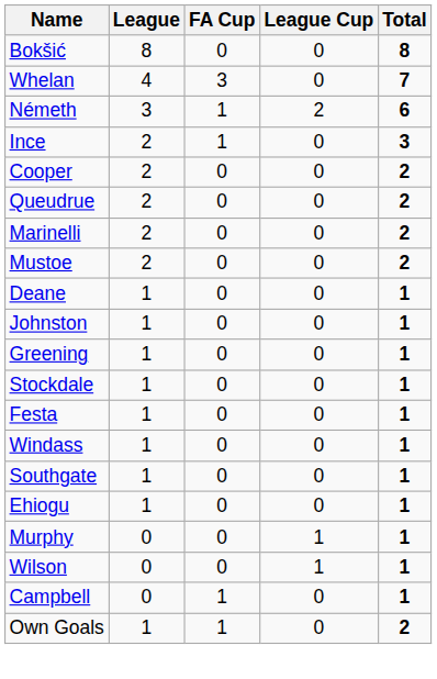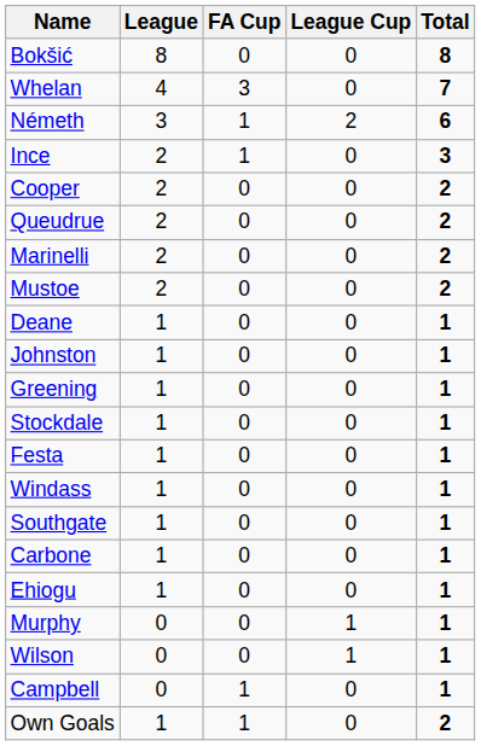+ row: Carbone | 1 | 0 | 0 | 1
